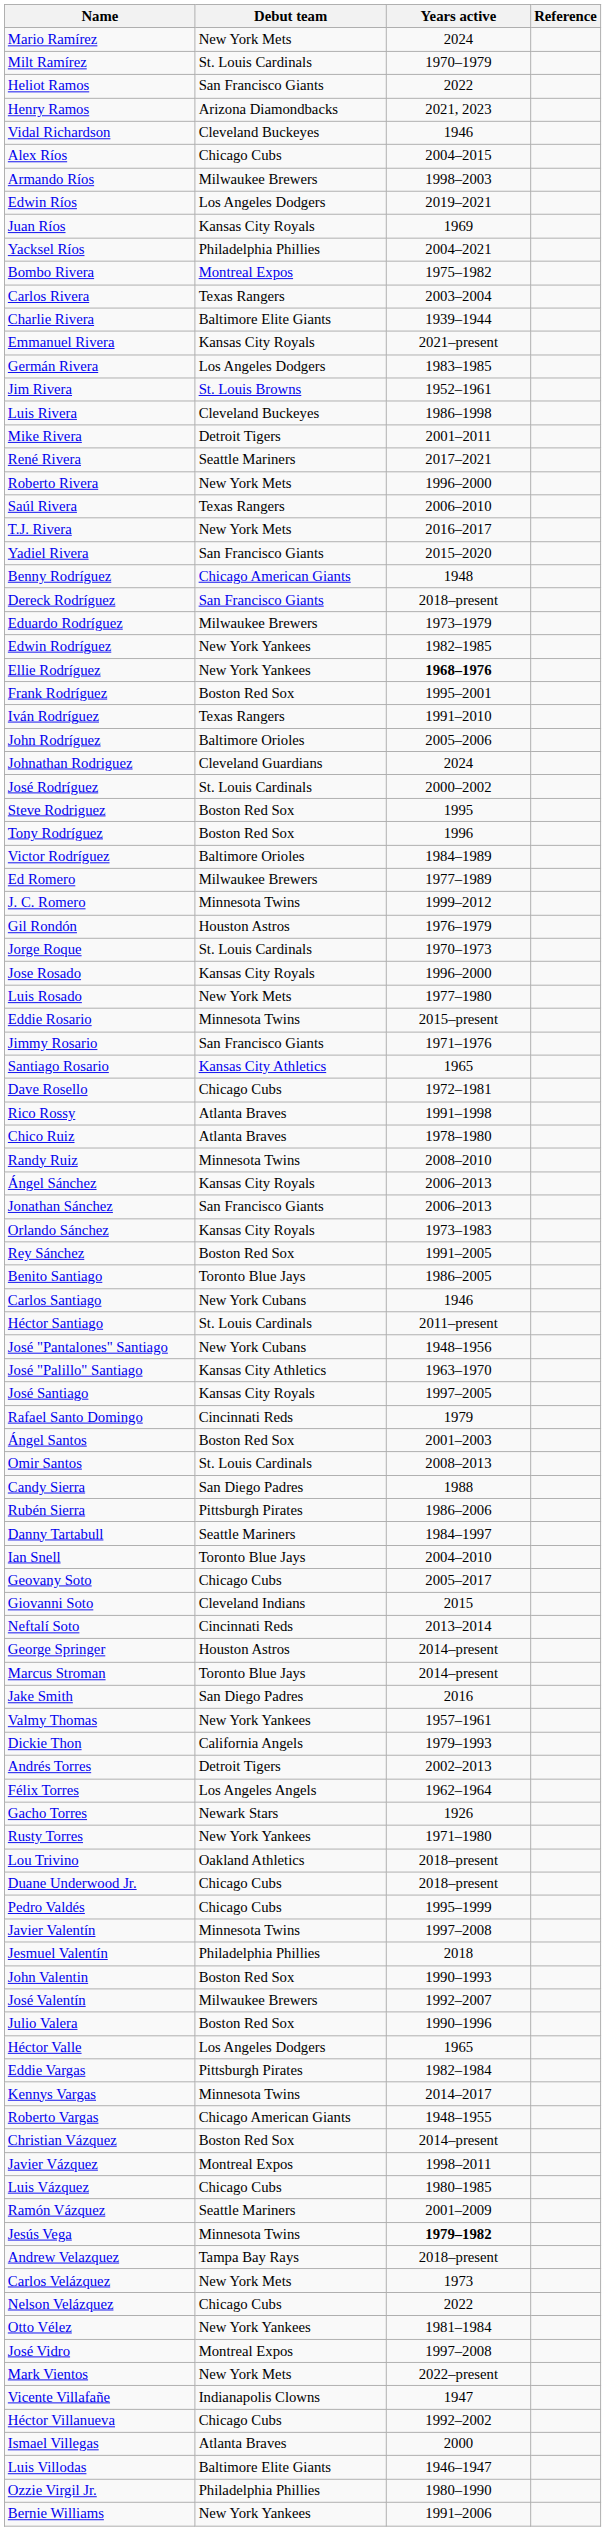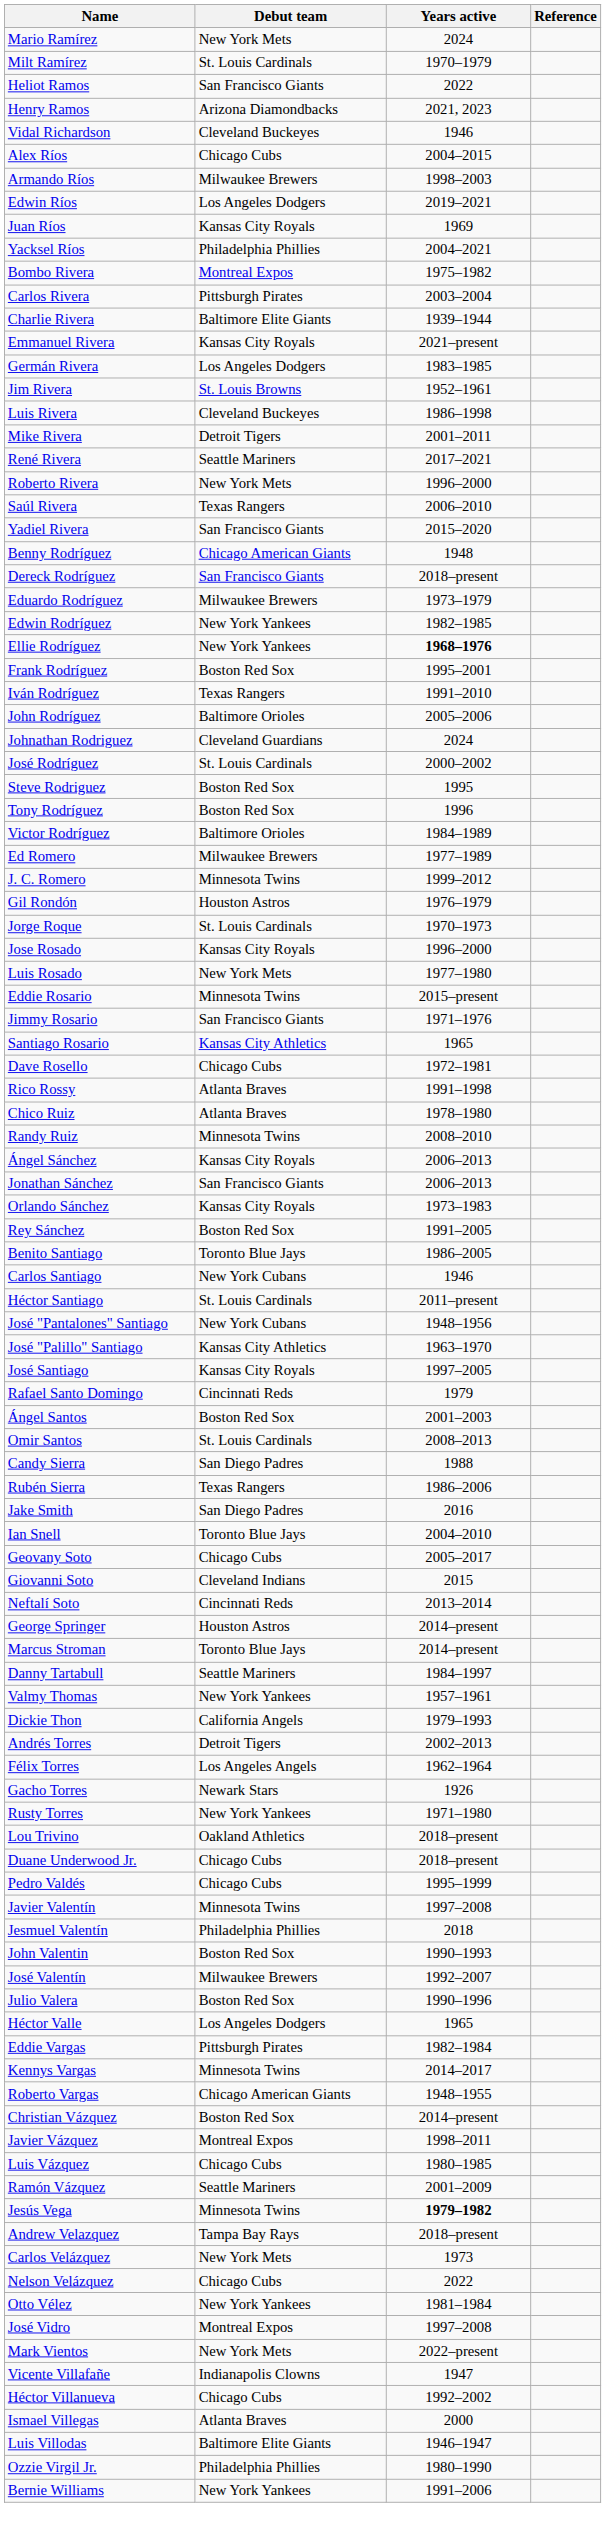Carlos Rivera | Debut team: Texas Rangers -> Pittsburgh Pirates
- row: T.J. Rivera | New York Mets | 2016–2017
Rubén Sierra | Debut team: Pittsburgh Pirates -> Texas Rangers
rows swapped: Jake Smith <-> Danny Tartabull
